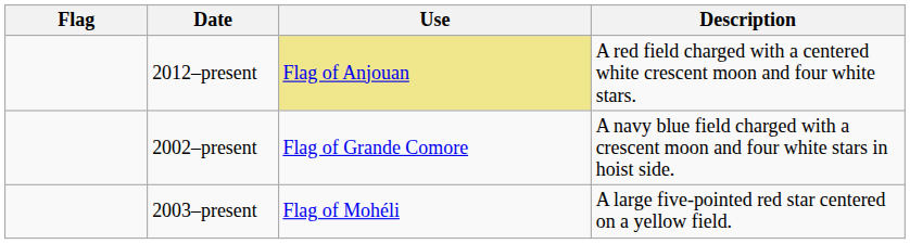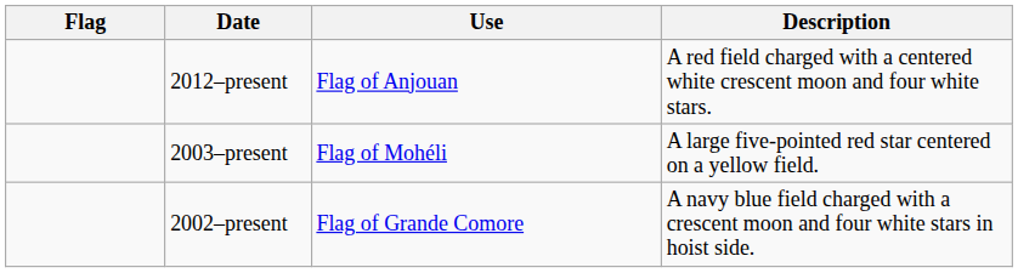2012–present | Use: khaki background -> no background
rows swapped: 2002–present <-> 2003–present
